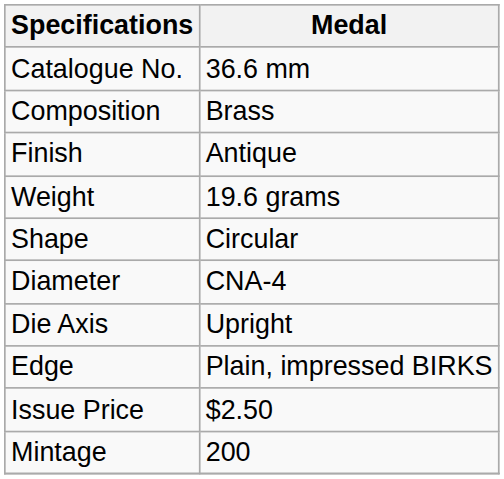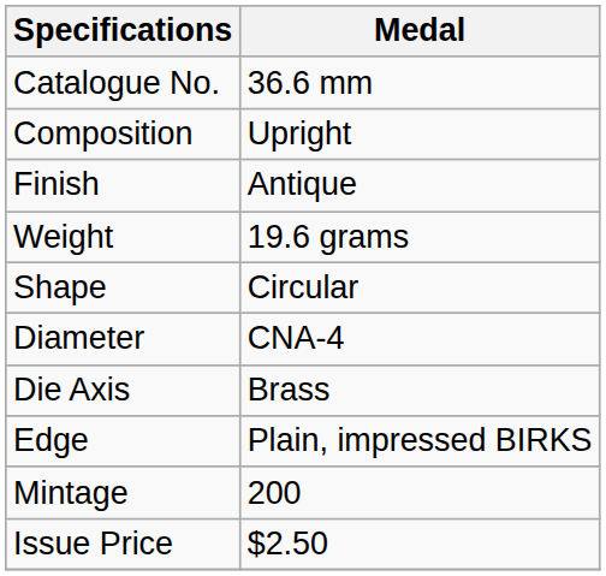Composition | Medal: Brass -> Upright
Die Axis | Medal: Upright -> Brass
rows swapped: Issue Price <-> Mintage
